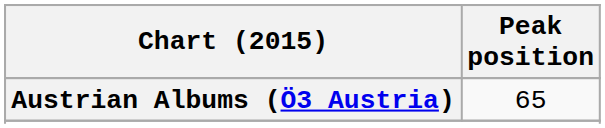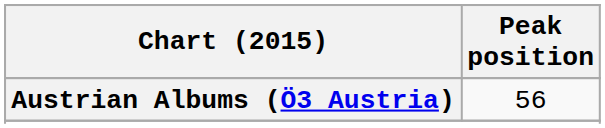Austrian Albums (Ö3 Austria) | Peak position: 65 -> 56
